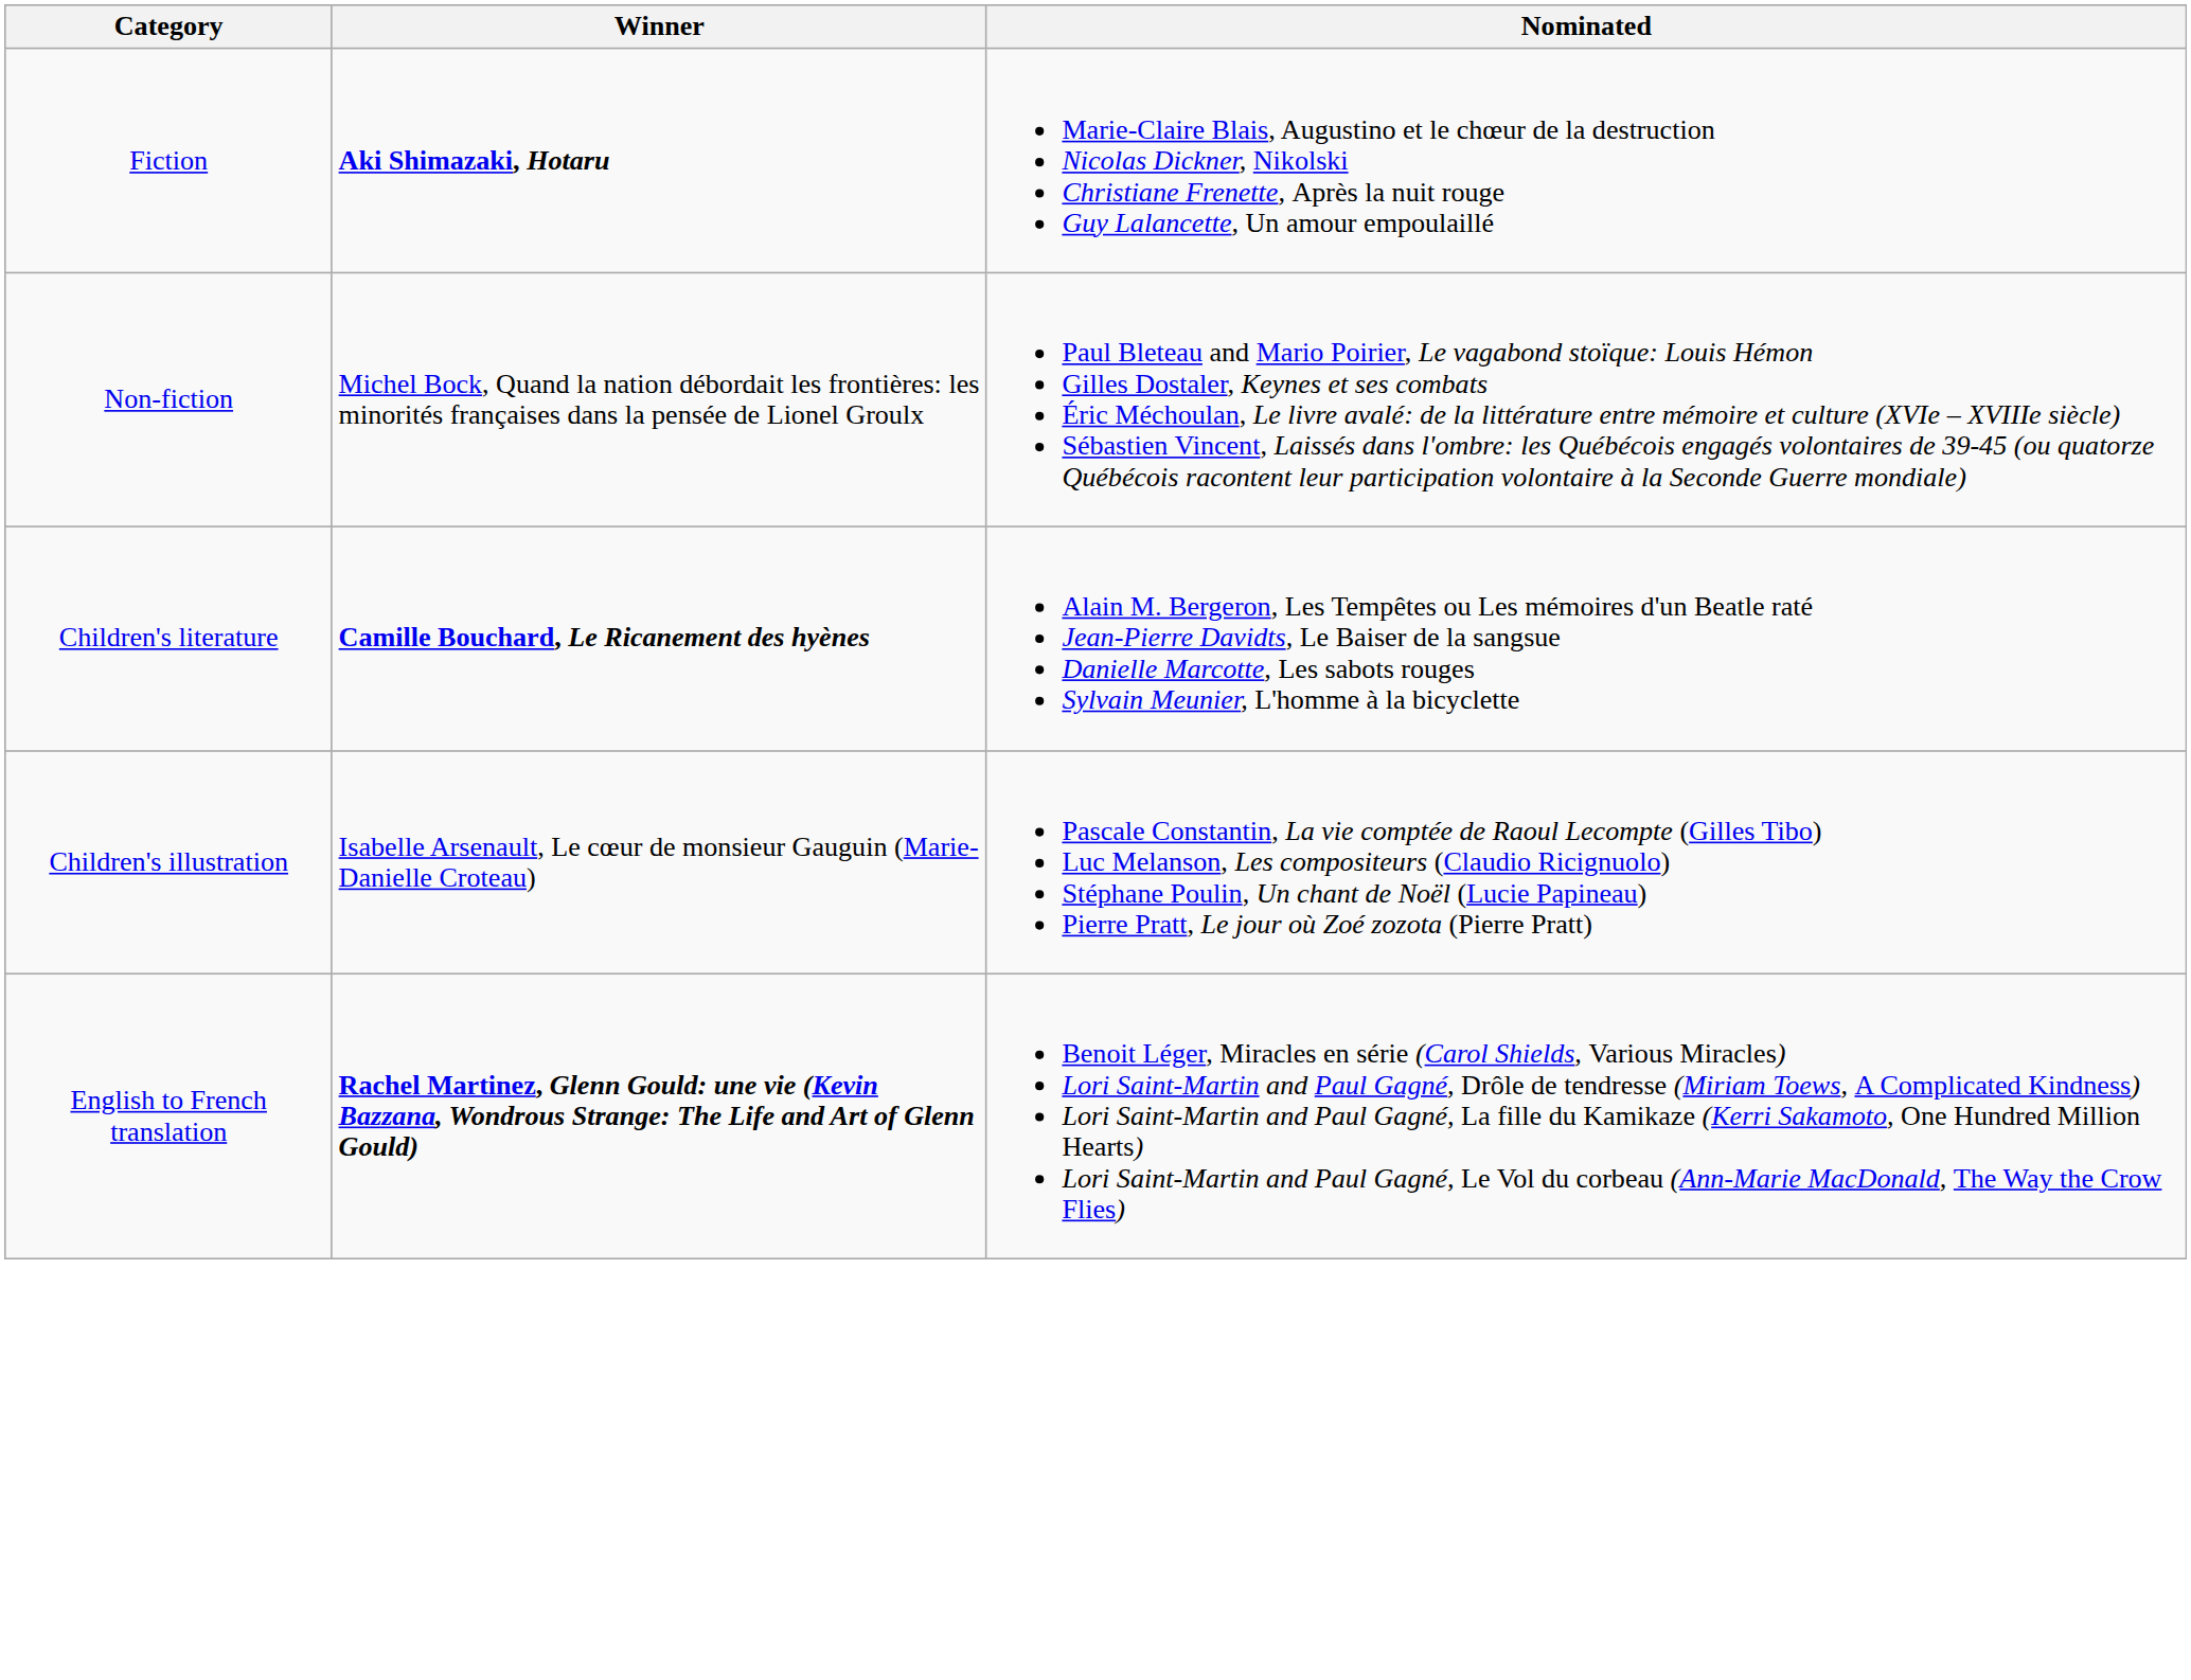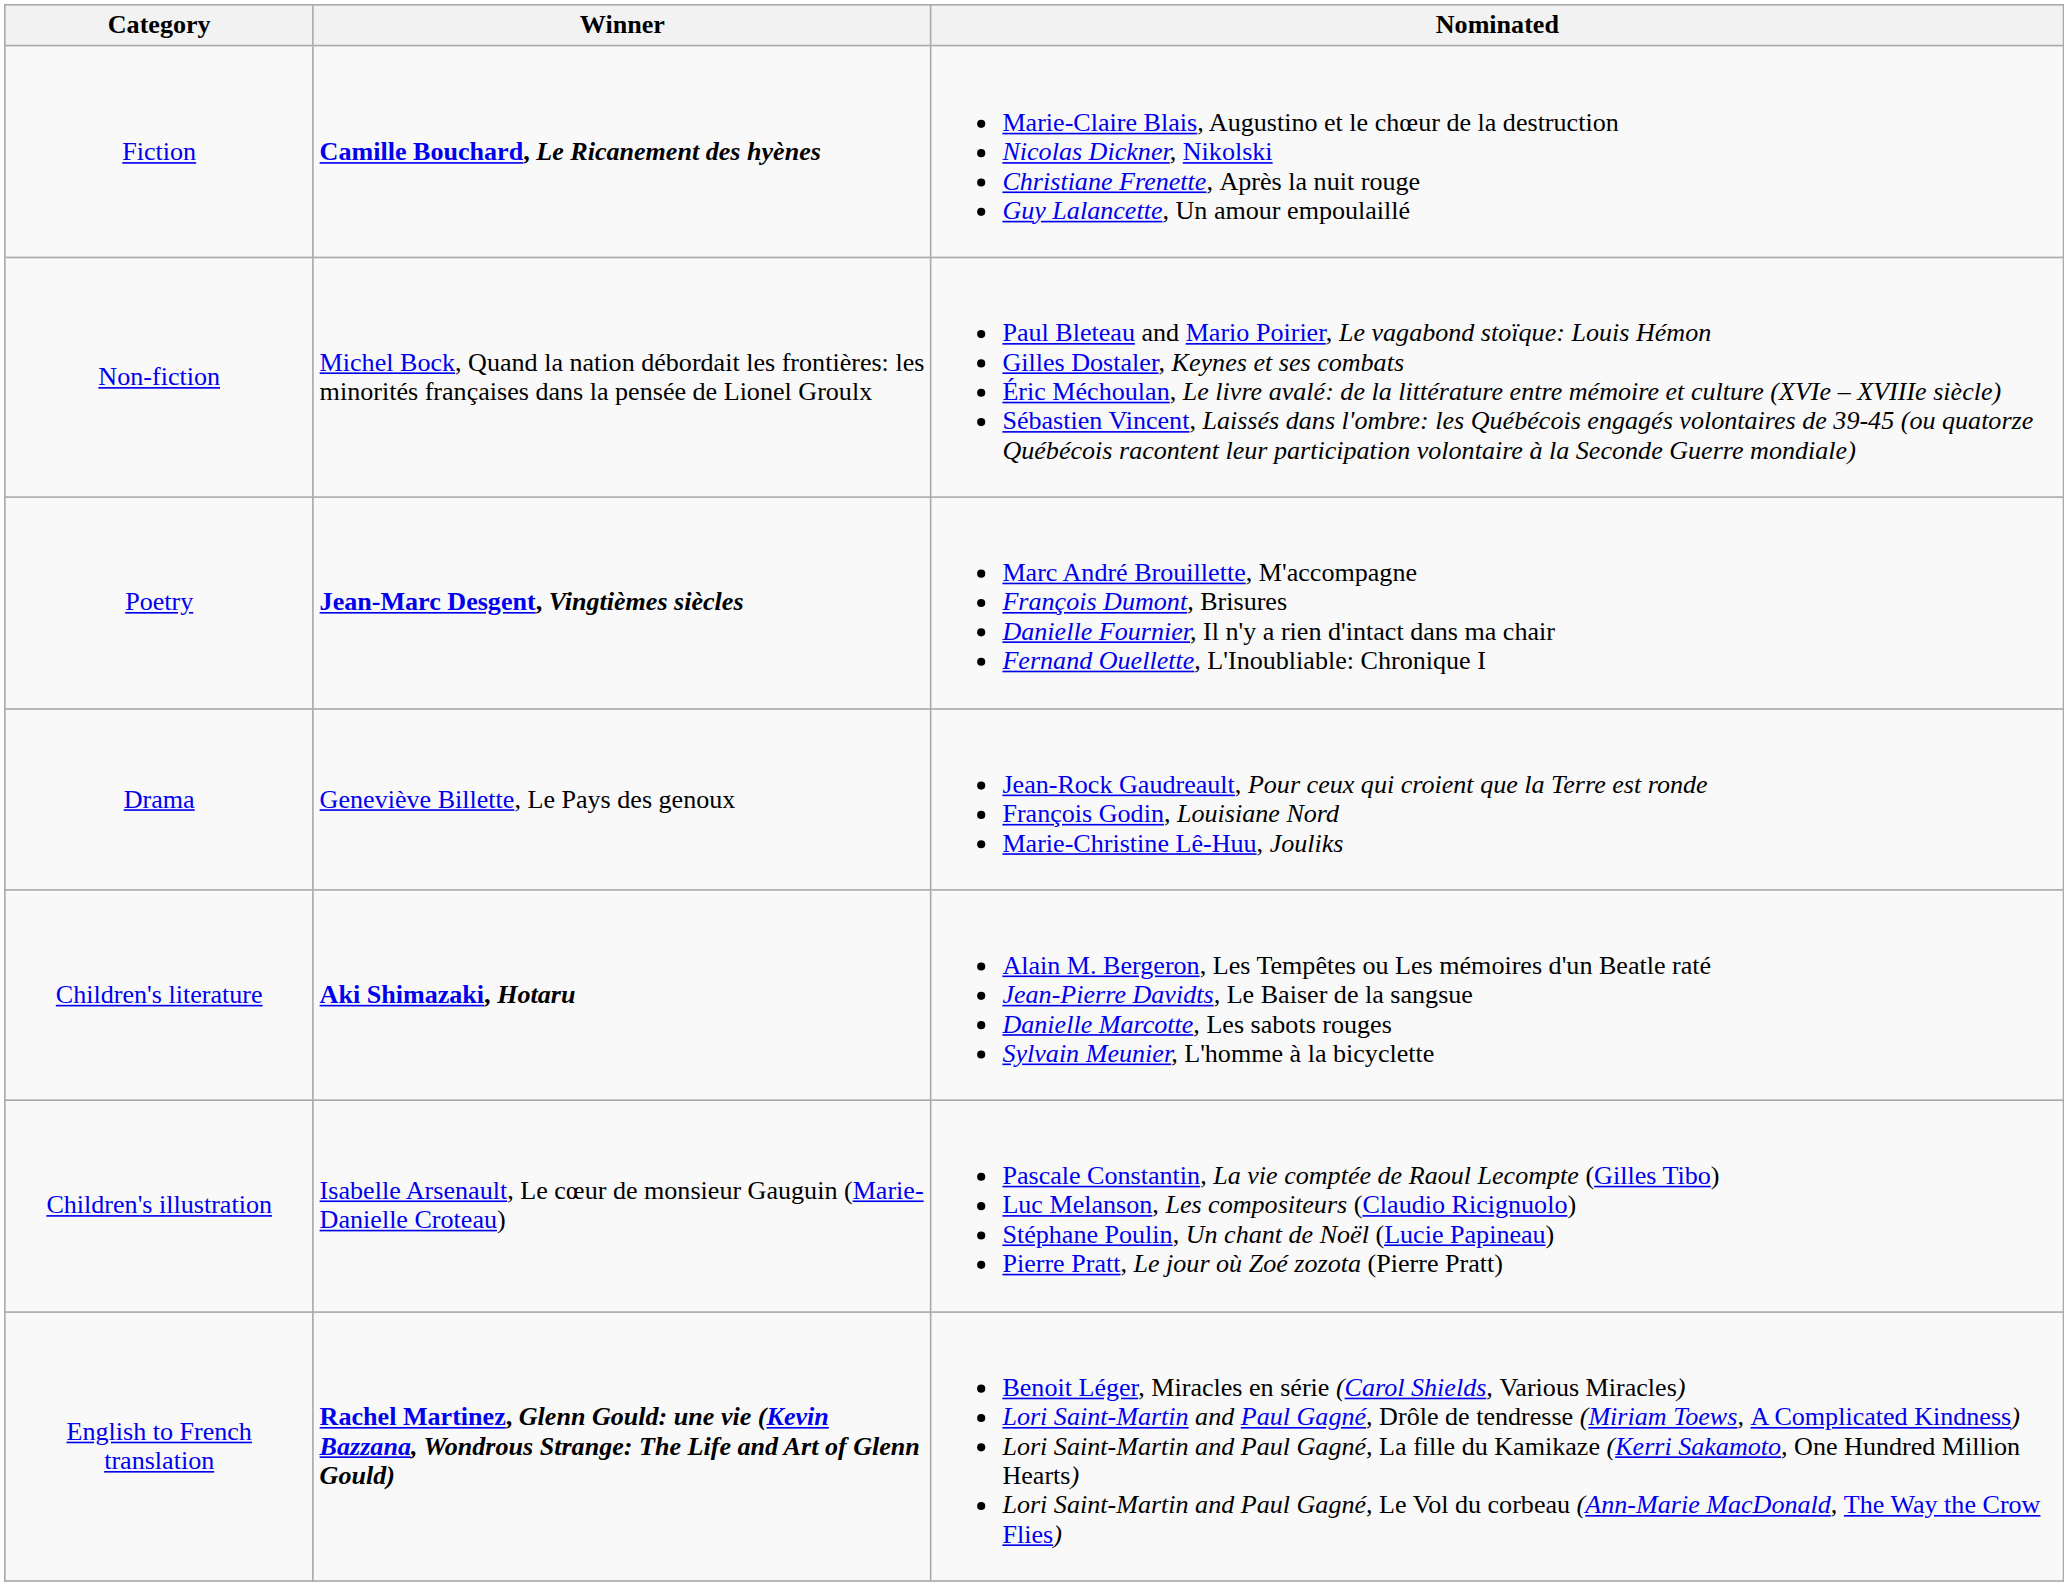Fiction | Winner: Aki Shimazaki, Hotaru -> Camille Bouchard, Le Ricanement des hyènes
+ row: Poetry | Jean-Marc Desgent, Vingtièmes siècles | Marc André Brouillette, M'accompagne François Dumont, Brisures Danielle Fournier, Il n'y a rien d'intact dans ma chair Fernand Ouellette, L'Inoubliable: Chronique I
+ row: Drama | Geneviève Billette, Le Pays des genoux | Jean-Rock Gaudreault, Pour ceux qui croient que la Terre est ronde François Godin, Louisiane Nord Marie-Christine Lê-Huu, Jouliks
Children's literature | Winner: Camille Bouchard, Le Ricanement des hyènes -> Aki Shimazaki, Hotaru
